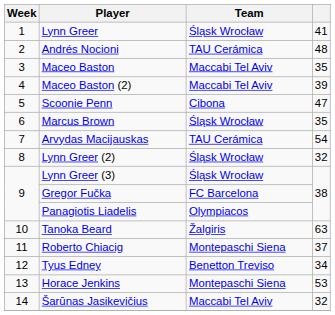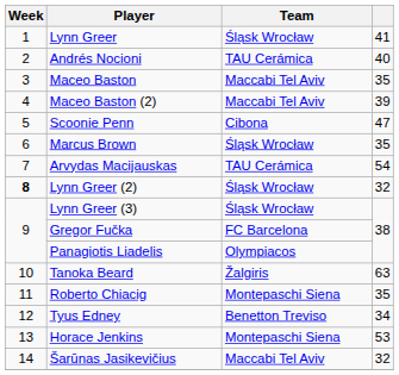Andrés Nocioni | column 4: 48 -> 40
Lynn Greer (2) | Week: normal -> bold
Roberto Chiacig | column 4: 37 -> 35
